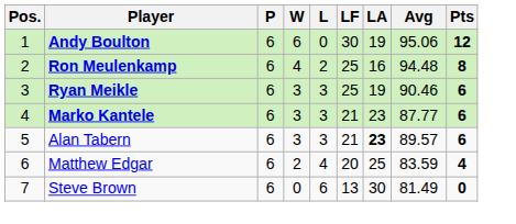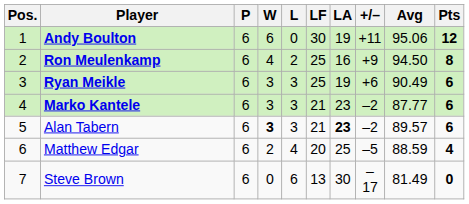+ column: +/– | +11 | +9 | +6 | –2 | –2 | –5 | –17
Ron Meulenkamp | Avg: 94.48 -> 94.50
Ryan Meikle | Avg: 90.46 -> 90.49
Alan Tabern | W: normal -> bold
Matthew Edgar | Avg: 83.59 -> 88.59
